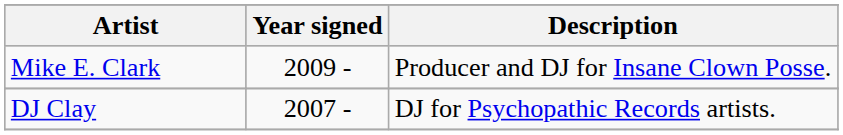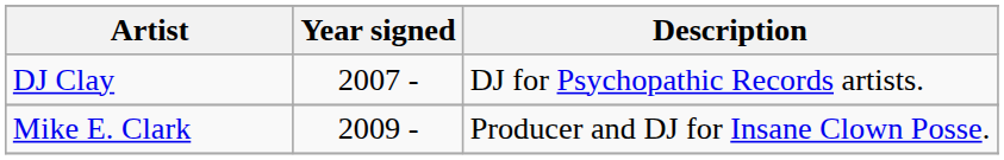rows swapped: DJ Clay <-> Mike E. Clark
